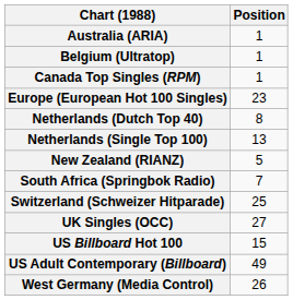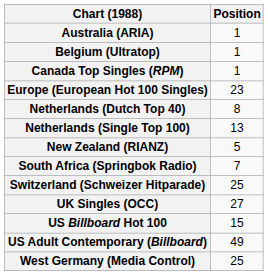West Germany (Media Control) | Position: 26 -> 25
